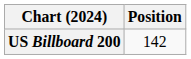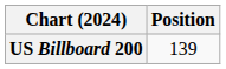US Billboard 200 | Position: 142 -> 139
